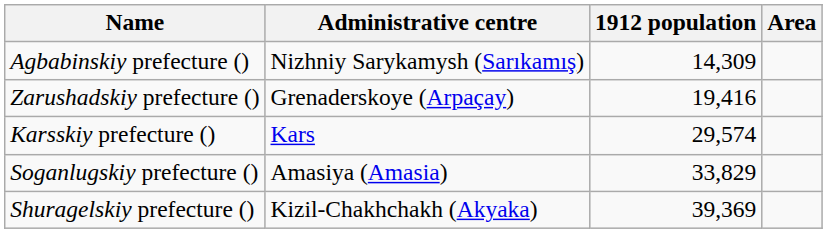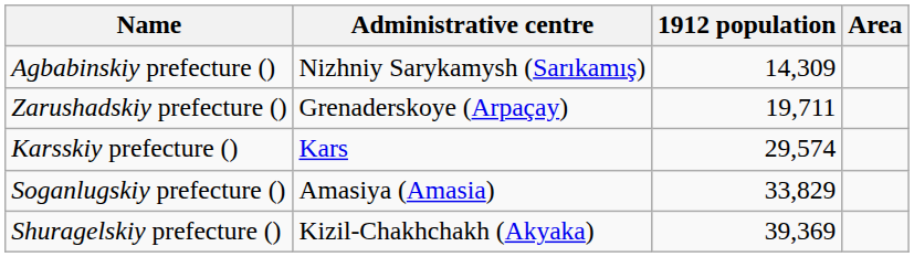Zarushadskiy prefecture () | 1912 population: 19,416 -> 19,711
